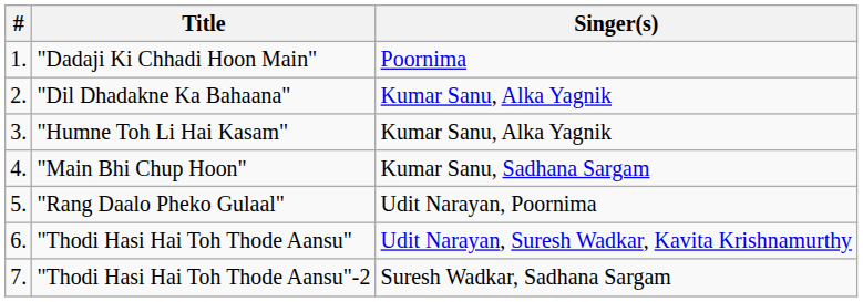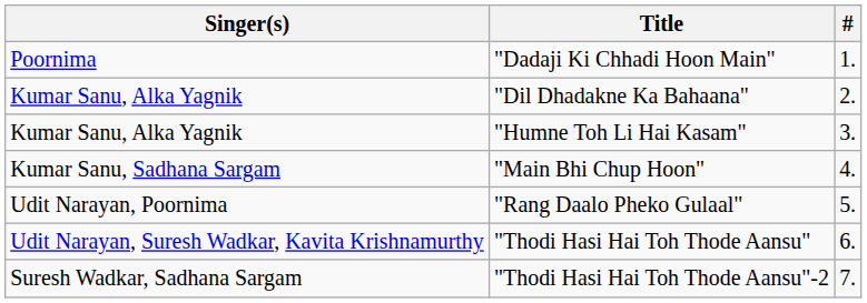columns swapped: # <-> Singer(s)
